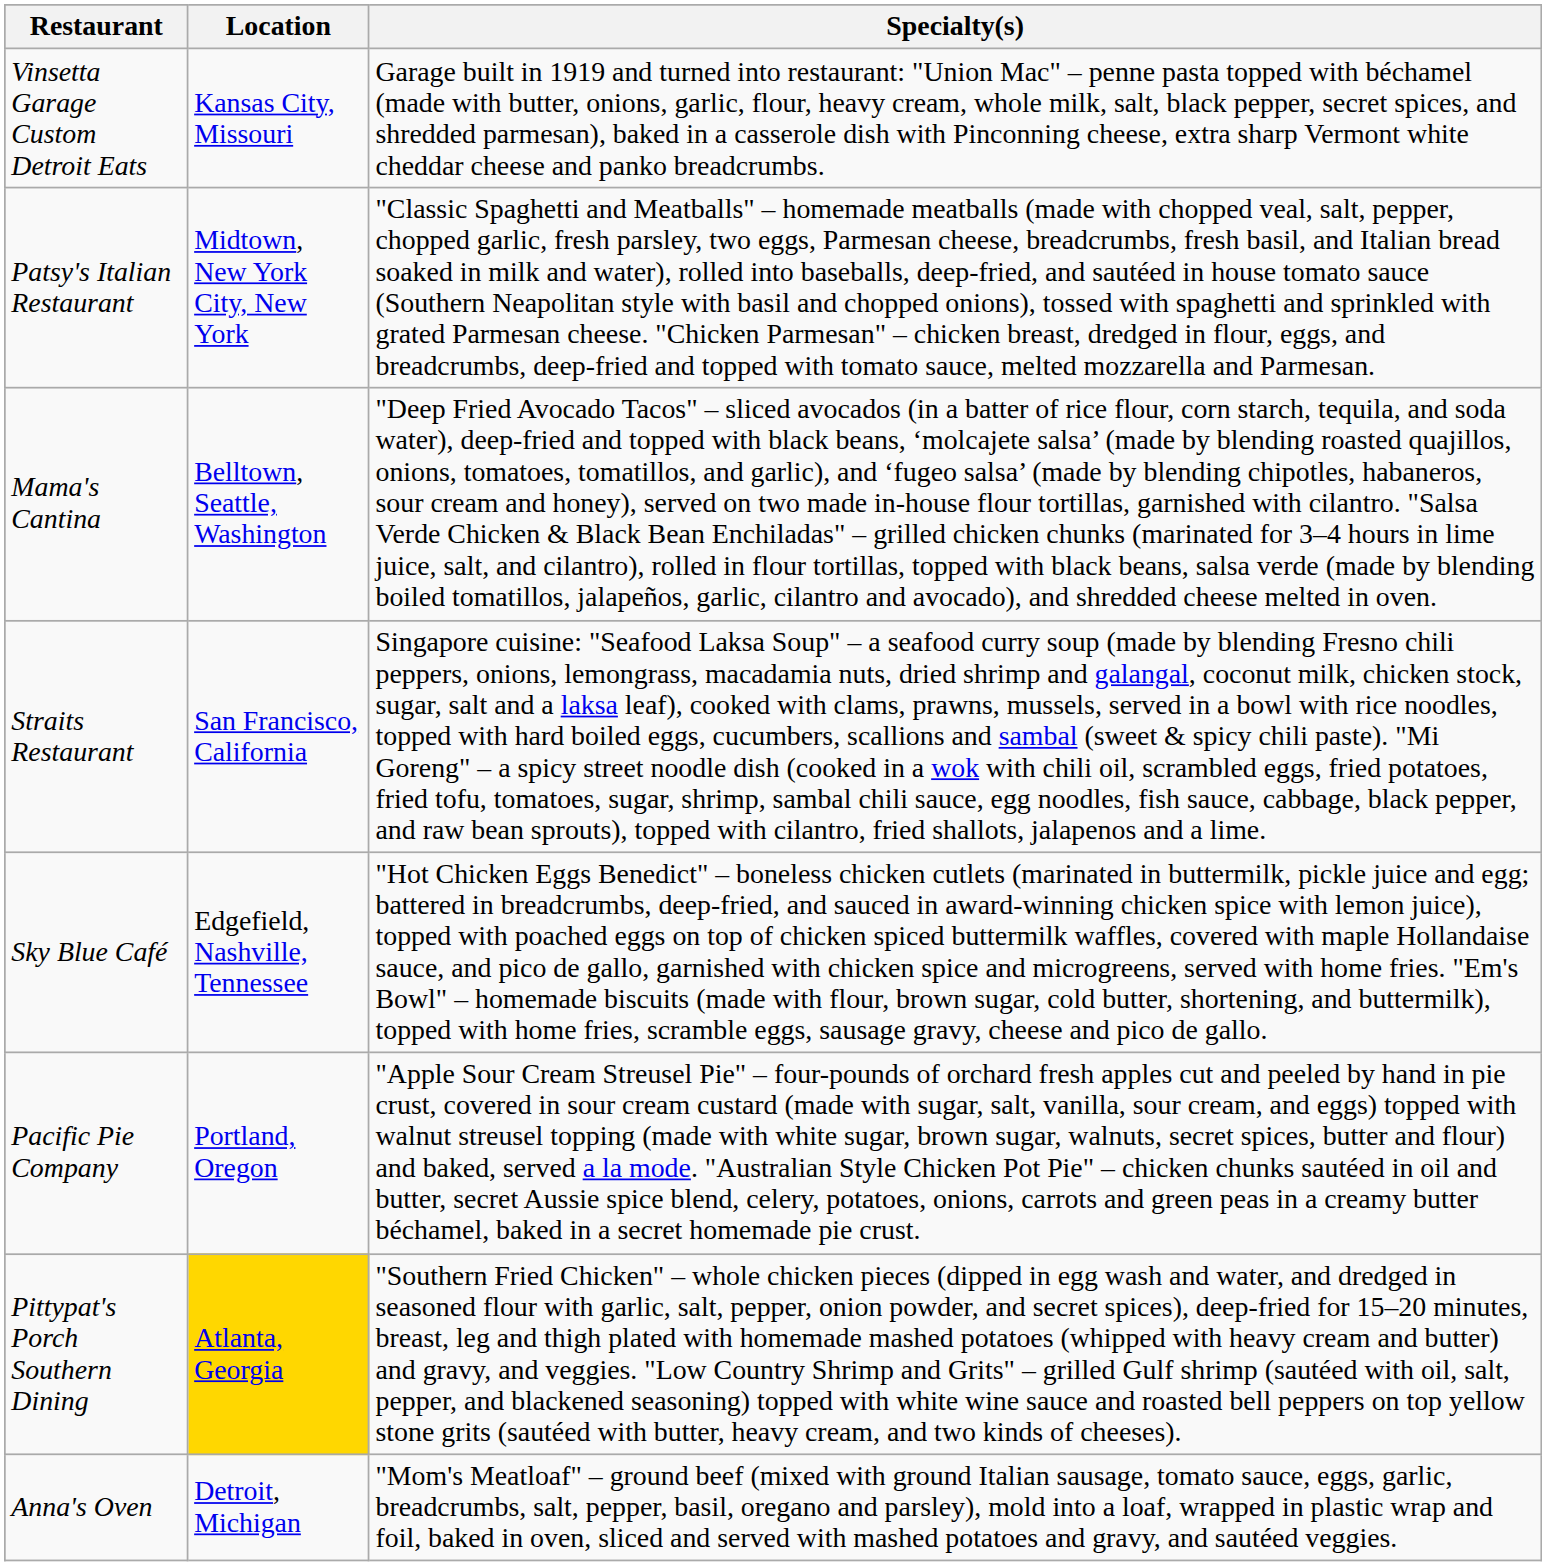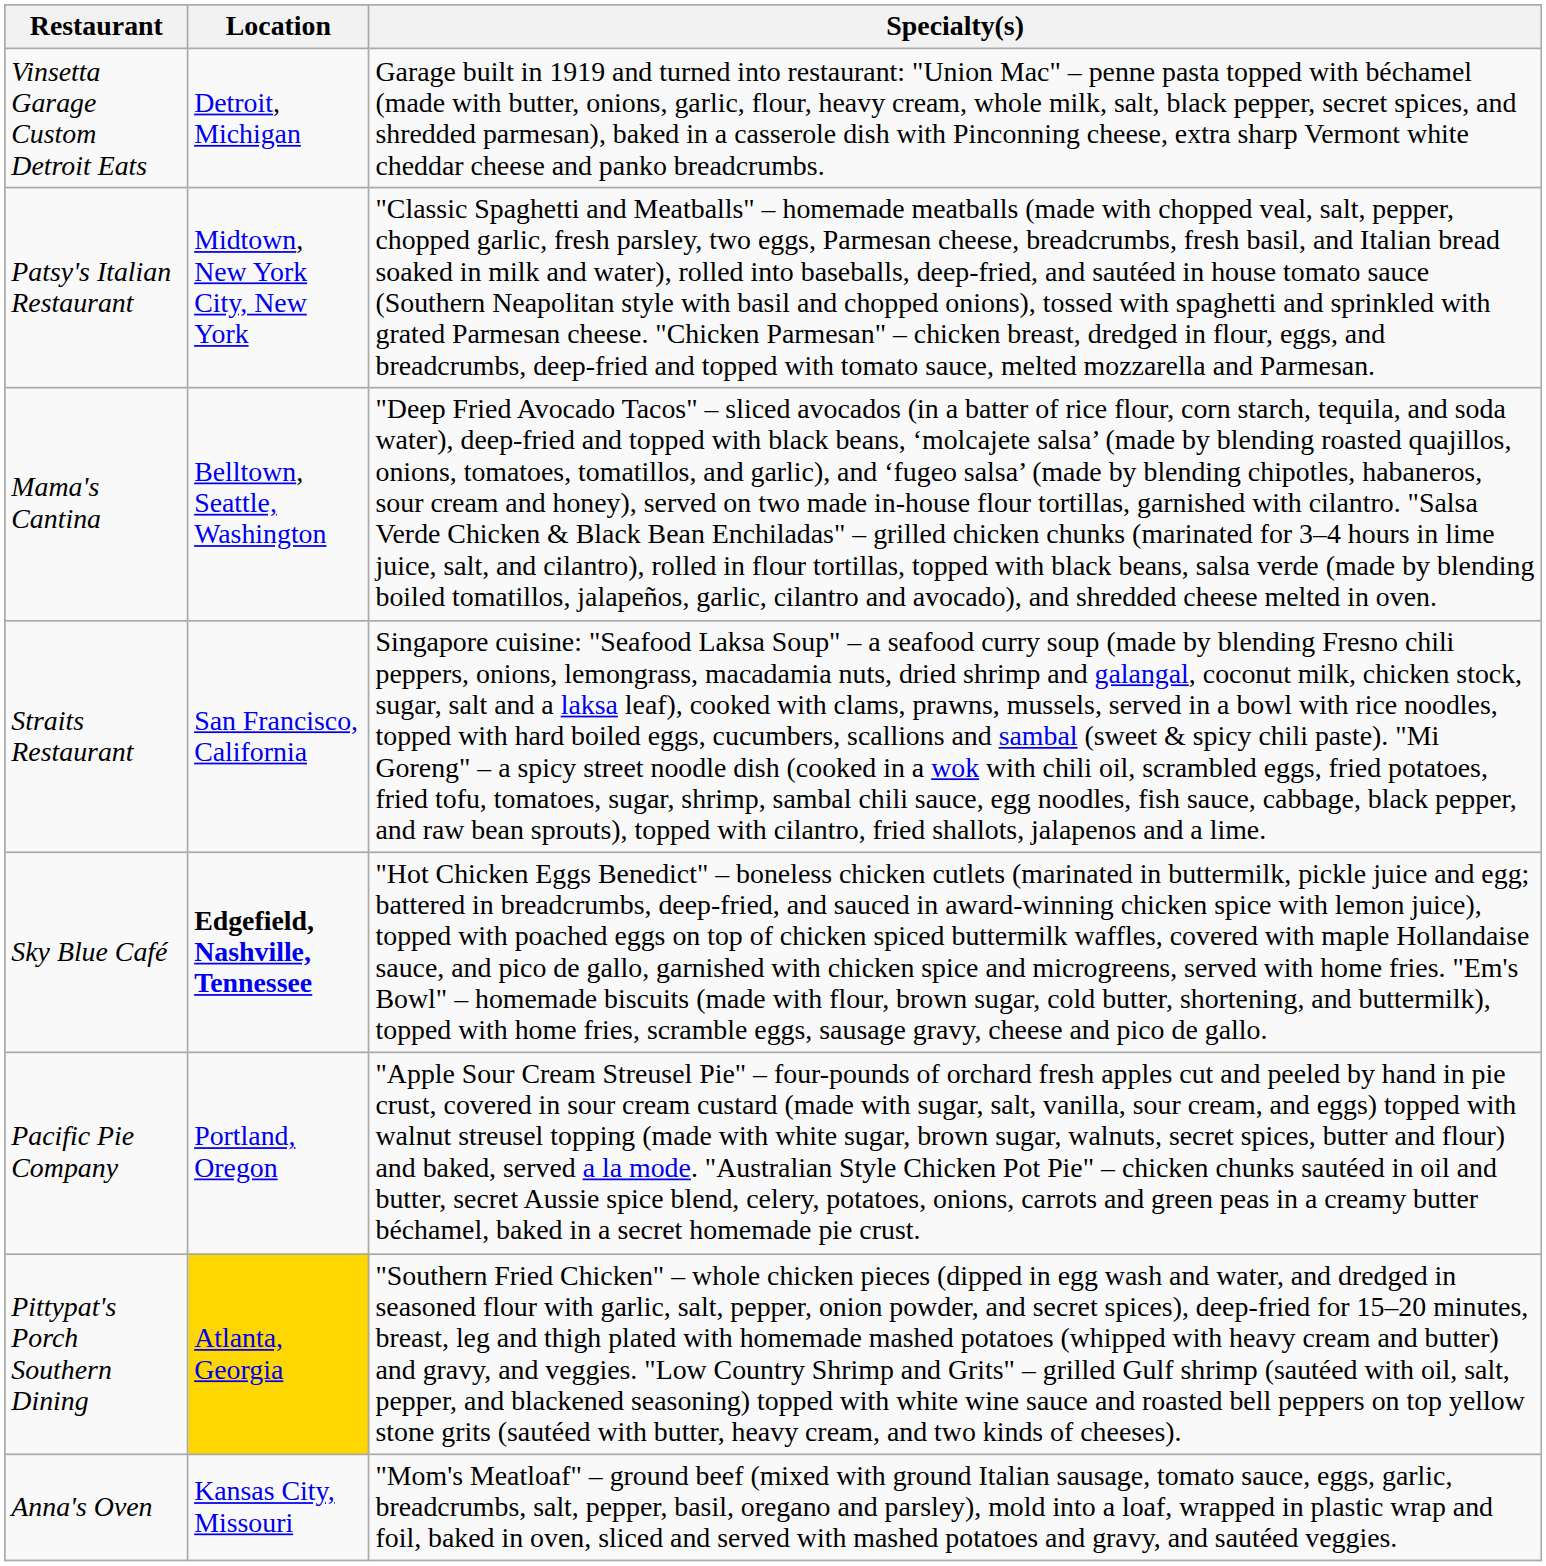Vinsetta Garage Custom Detroit Eats | Location: Kansas City, Missouri -> Detroit, Michigan
Sky Blue Café | Location: normal -> bold
Anna's Oven | Location: Detroit, Michigan -> Kansas City, Missouri
